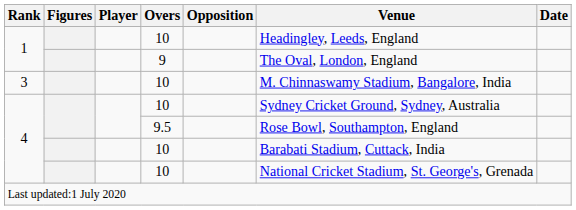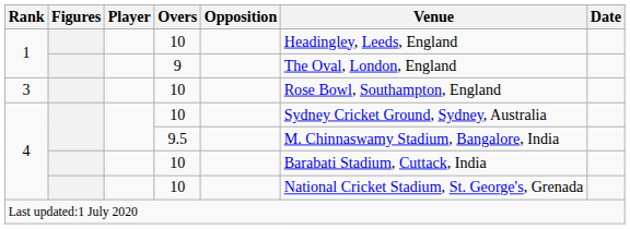3 | Venue: M. Chinnaswamy Stadium, Bangalore, India -> Rose Bowl, Southampton, England
4 / 9.5 | Venue: Rose Bowl, Southampton, England -> M. Chinnaswamy Stadium, Bangalore, India
